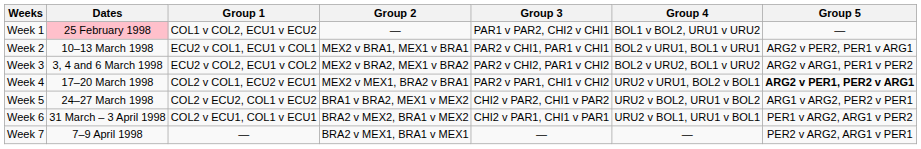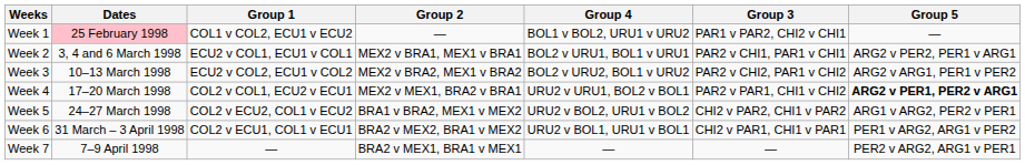columns swapped: Group 3 <-> Group 4
Week 2 | Dates: 10–13 March 1998 -> 3, 4 and 6 March 1998
Week 3 | Dates: 3, 4 and 6 March 1998 -> 10–13 March 1998
